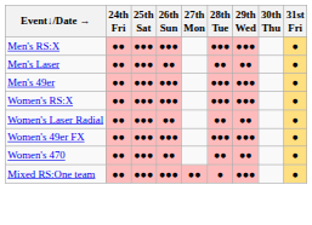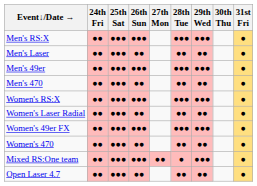+ row: Men's 470 | ●● | ●●● | ●● | ●● | ●● | ●
+ row: Open Laser 4.7 | ●● | ●●● | ●● | ●● | ●● | ●
